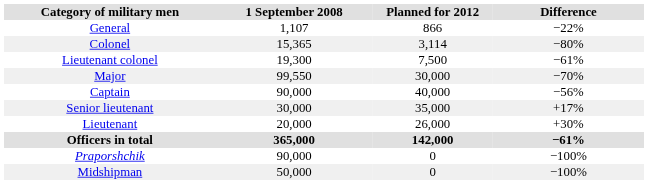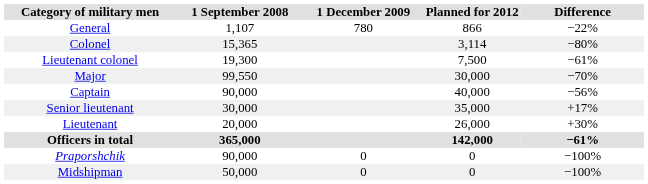+ column: 1 December 2009 | 780 | 0 | 0
